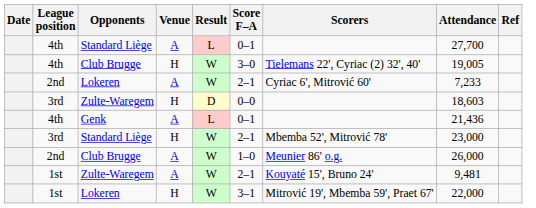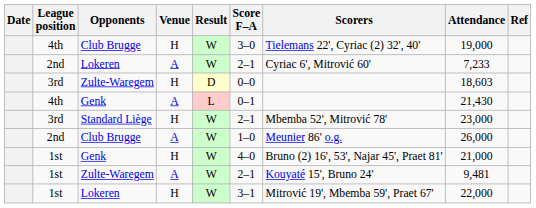- row: 4th | Standard Liège | A | L | 0–1 | 27,700
4th / Club Brugge | Attendance: 19,005 -> 19,000
4th / Genk | Attendance: 21,436 -> 21,430
+ row: 1st | Genk | H | W | 4–0 | Bruno (2) 16', 53', Najar 45', Praet 81' | 21,000
